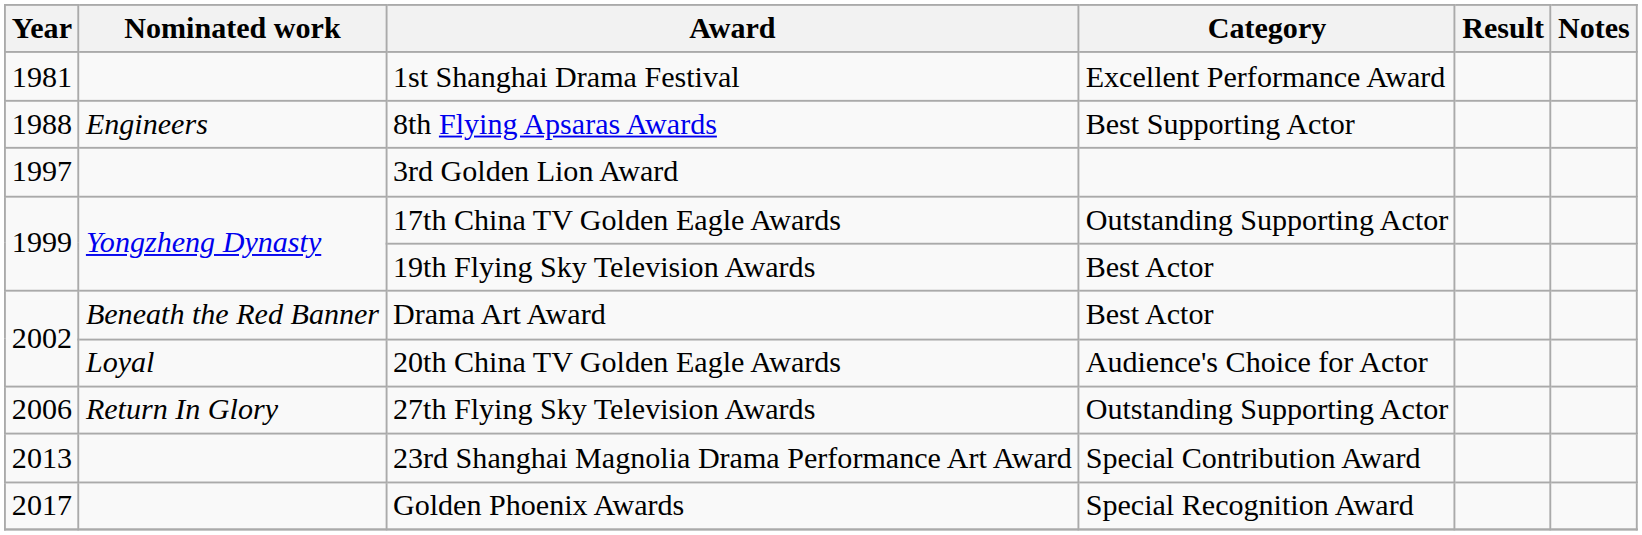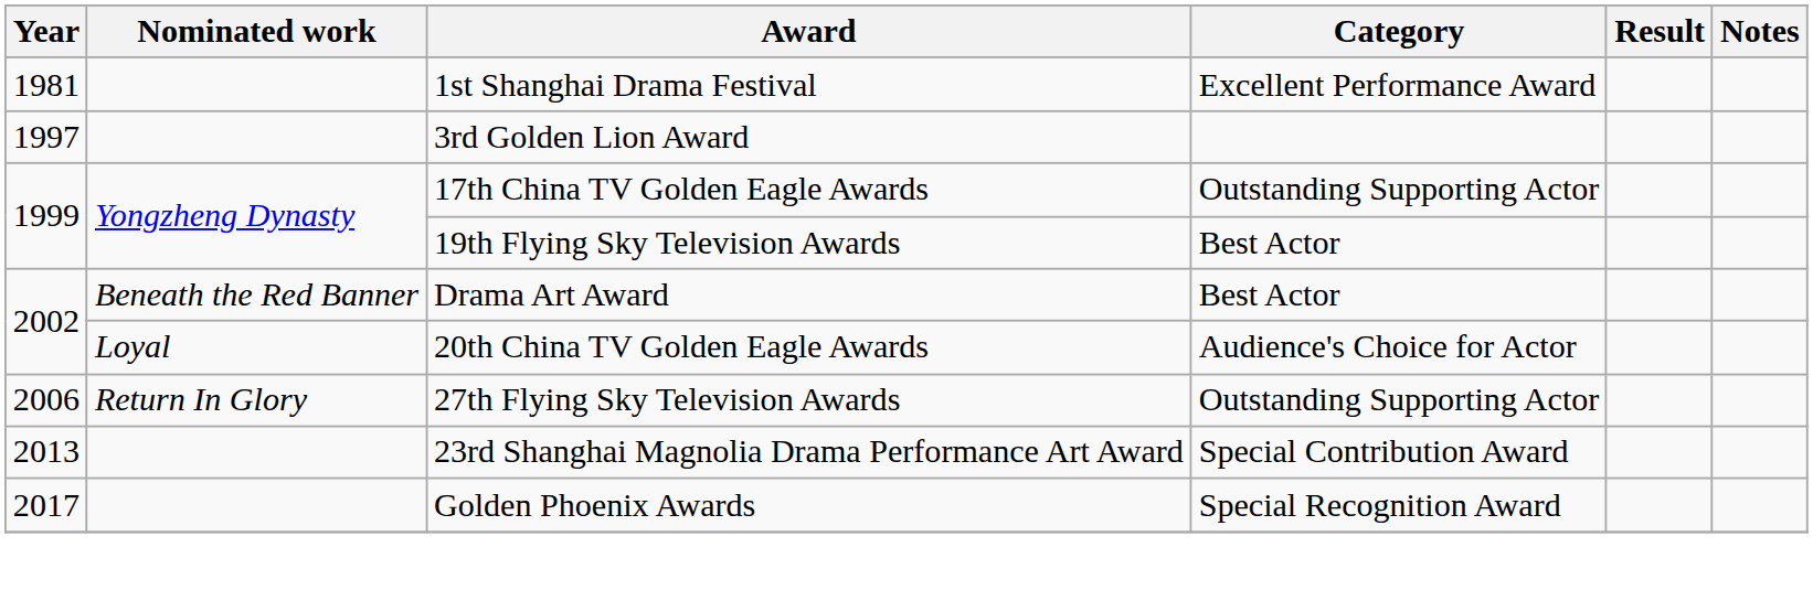- row: 1988 | Engineers | 8th Flying Apsaras Awards | Best Supporting Actor
